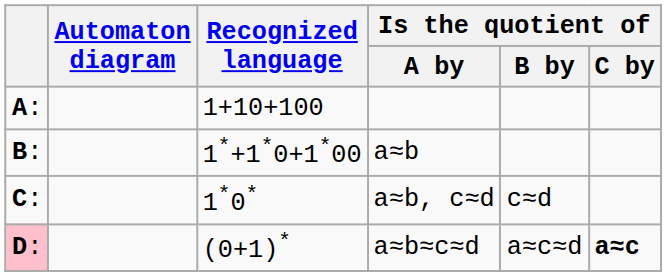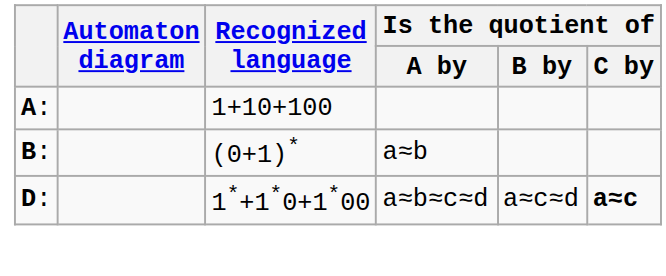a≈b | Recognized language: 1*+1*0+1*00 -> (0+1)*
- row: C: | 1*0* | a≈b, c≈d | c≈d
a≈b≈c≈d | column 1: pink background -> no background
a≈b≈c≈d | Recognized language: (0+1)* -> 1*+1*0+1*00
